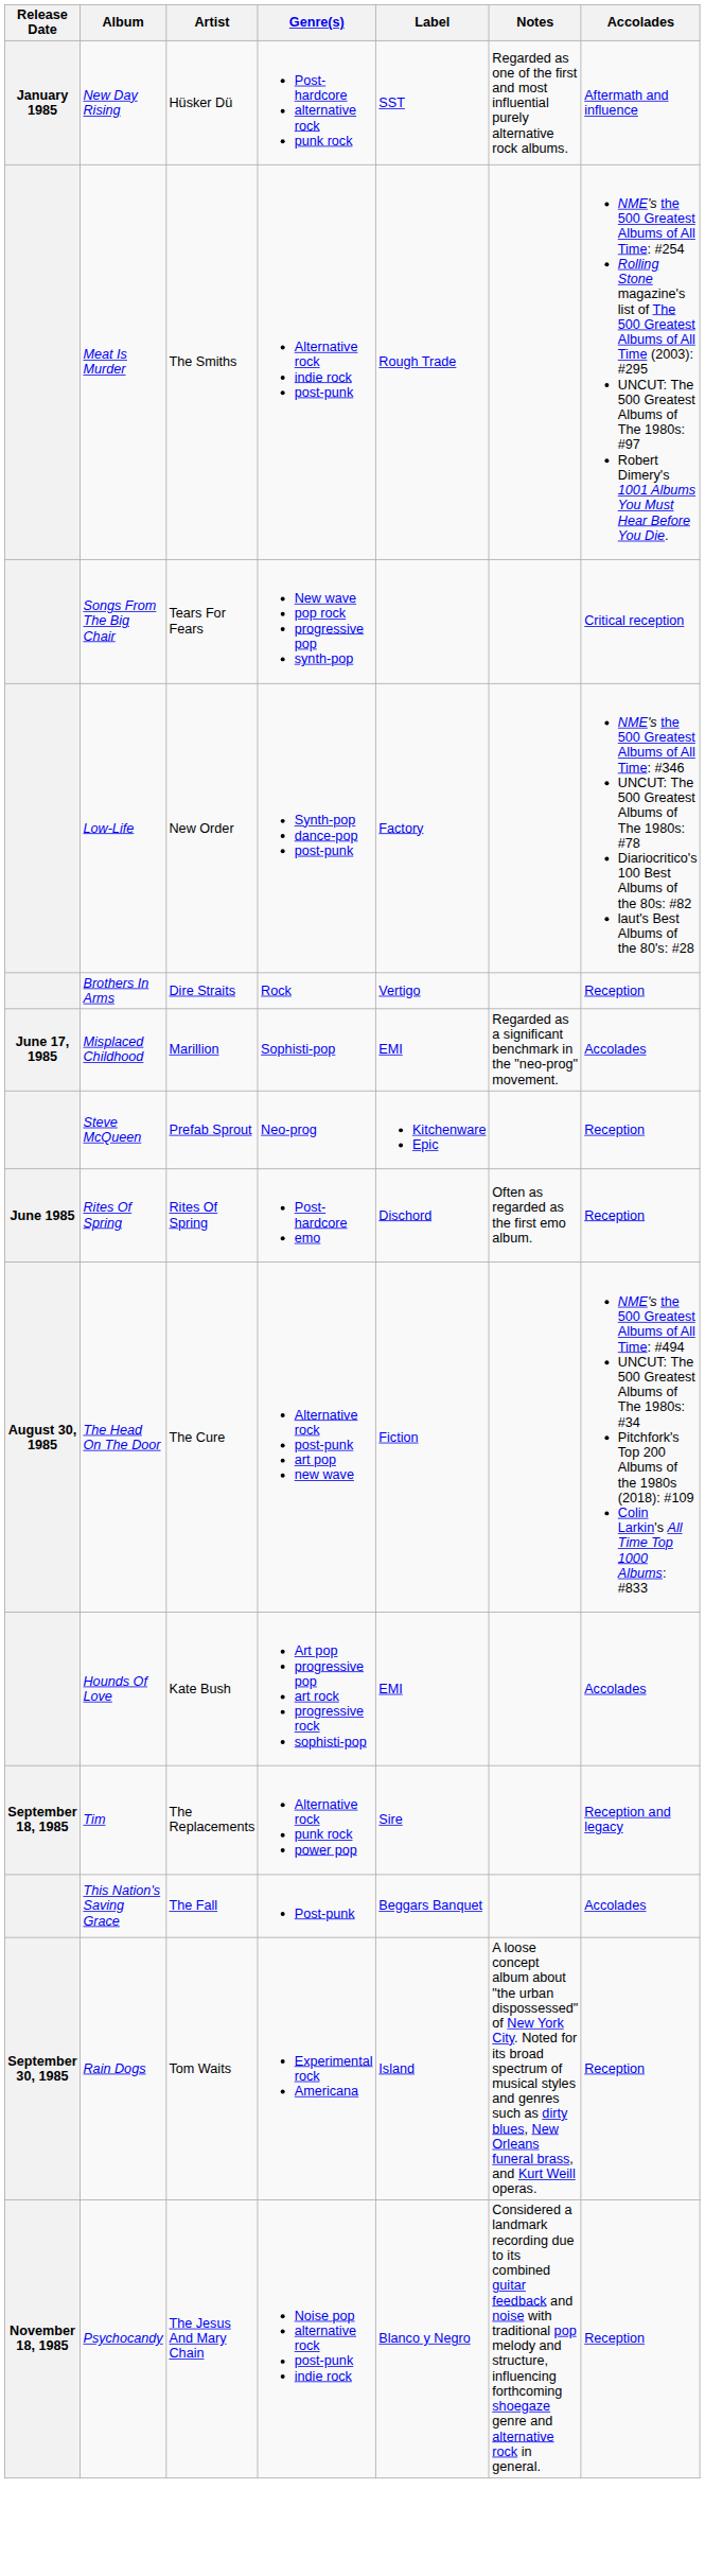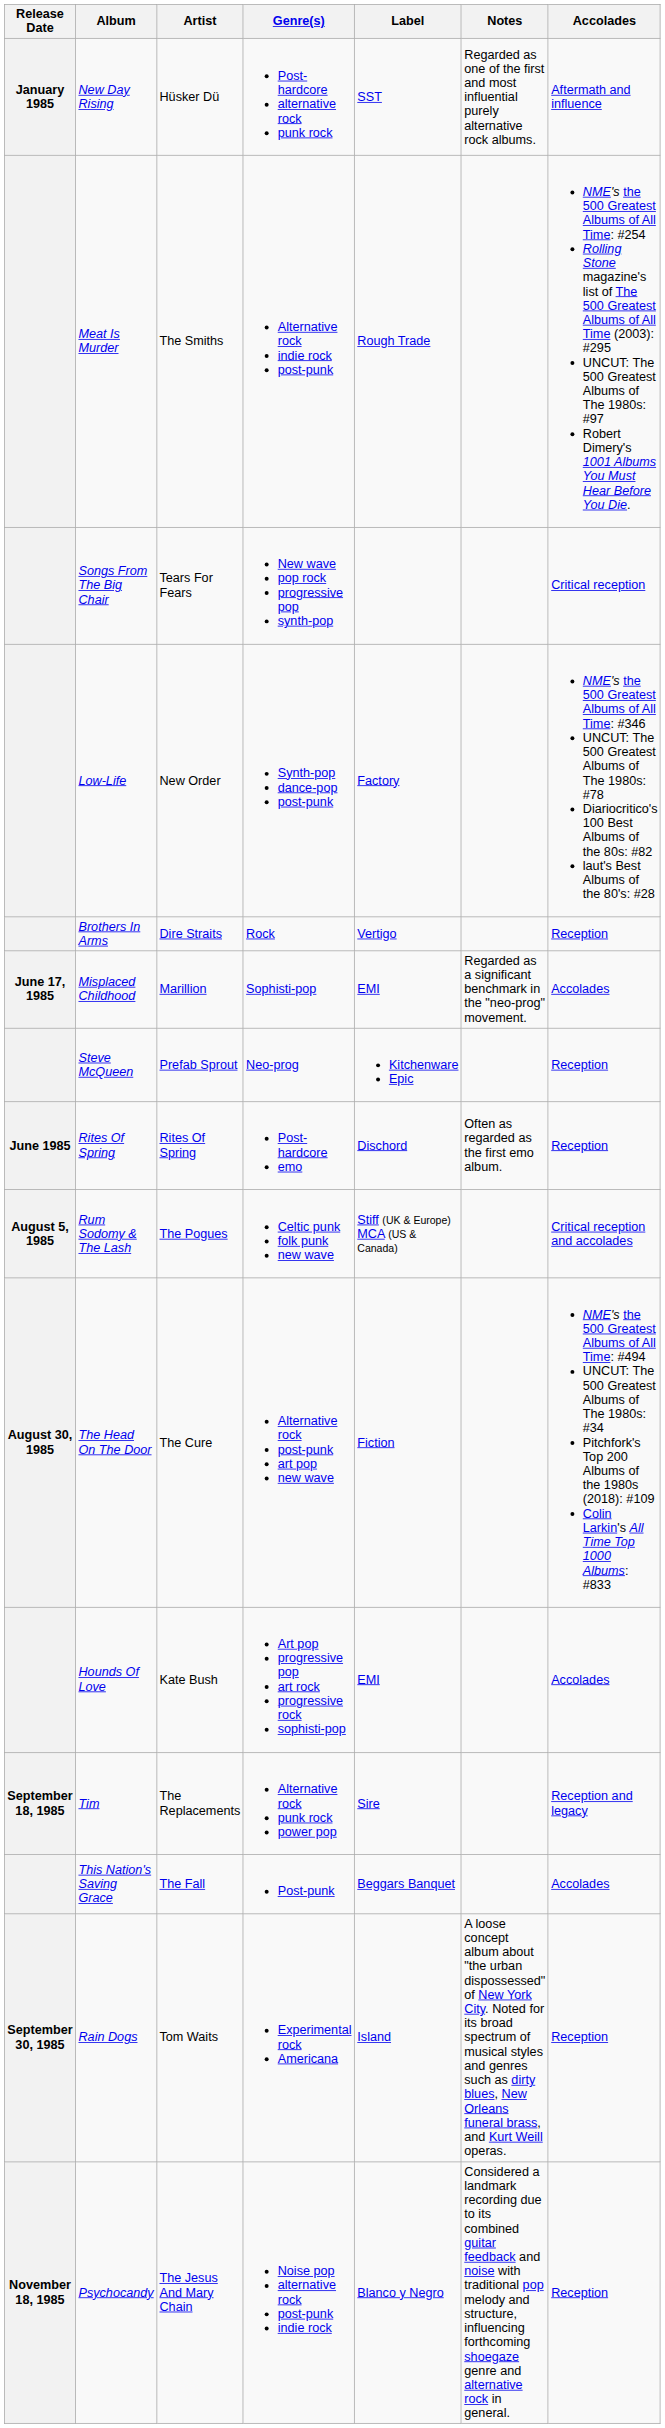+ row: August 5, 1985 | Rum Sodomy & The Lash | The Pogues | Celtic punk folk punk new wave | Stiff (UK & Europe) MCA (US & Canada) | Critical reception and accolades
